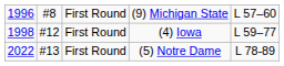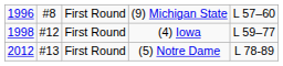(5) Notre Dame | column 1: 2022 -> 2012
